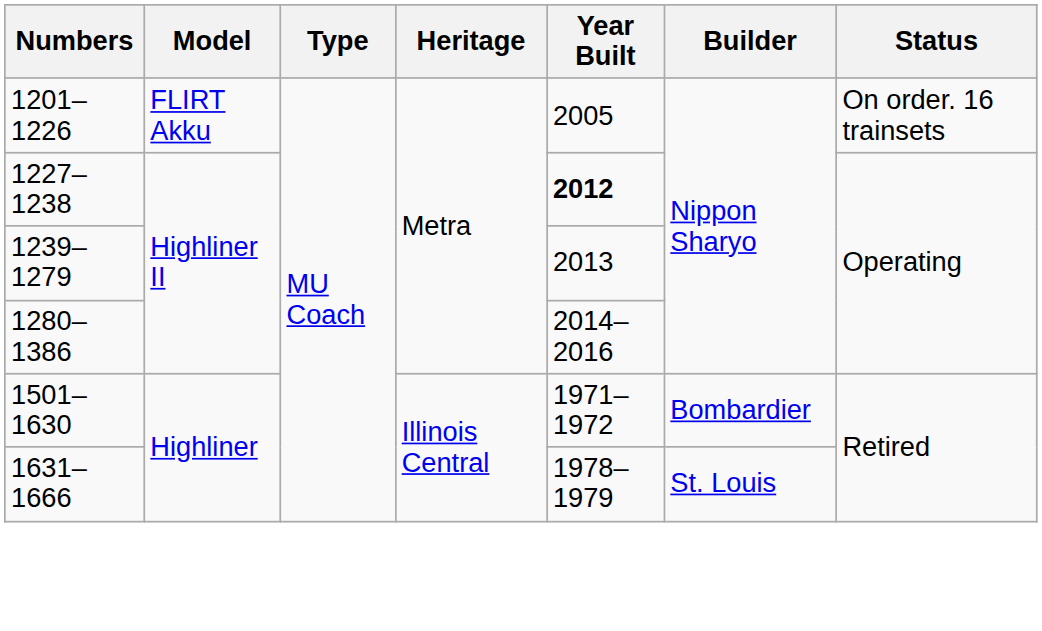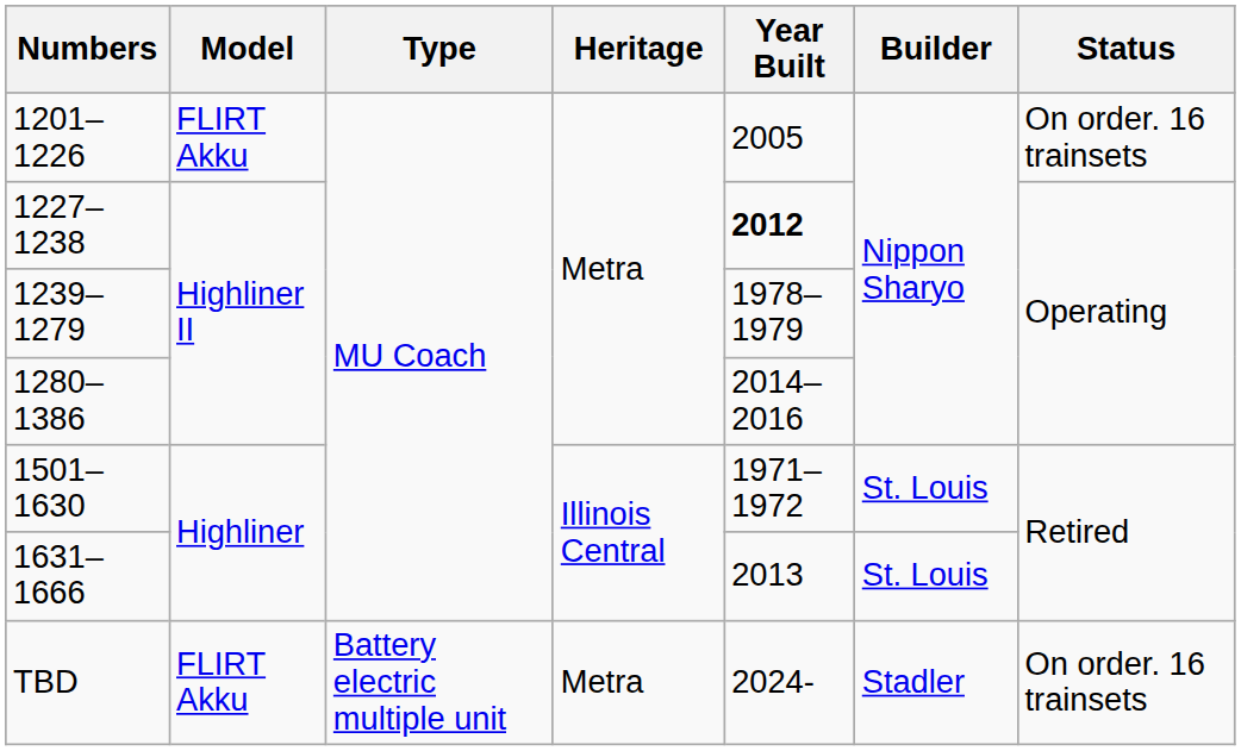1239–1279 | Year Built: 2013 -> 1978–1979
1501–1630 | Builder: Bombardier -> St. Louis
1631–1666 | Year Built: 1978–1979 -> 2013
+ row: TBD | FLIRT Akku | Battery electric multiple unit | Metra | 2024- | Stadler | On order. 16 trainsets
